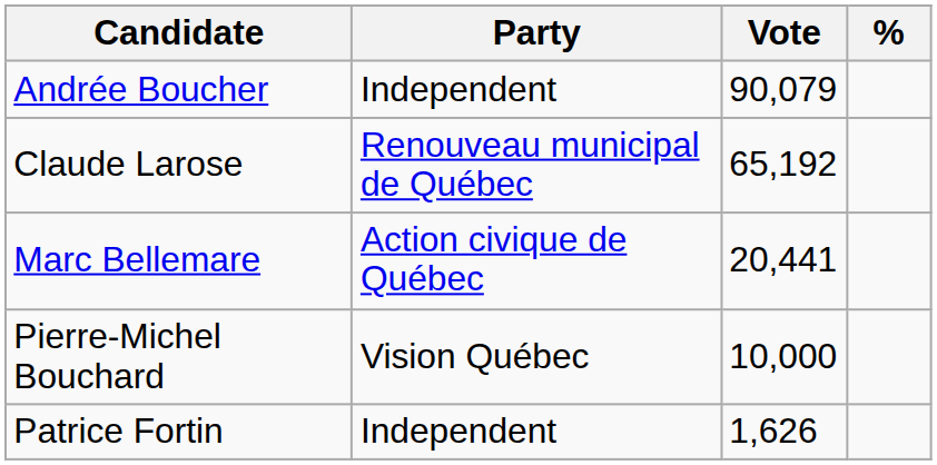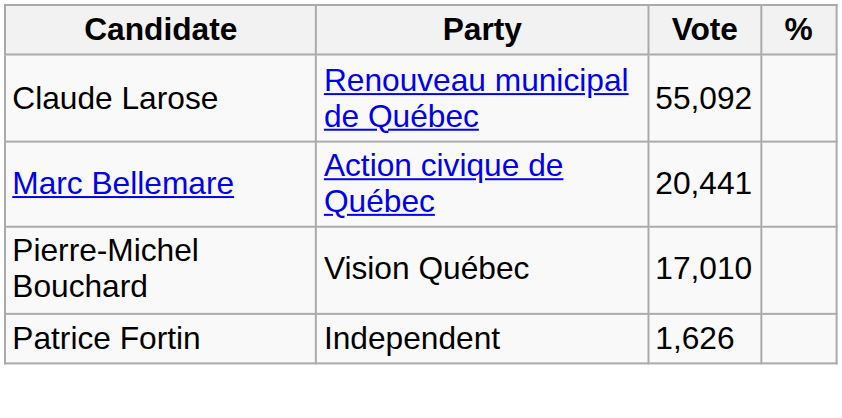- row: Andrée Boucher | Independent | 90,079
Claude Larose | Vote: 65,192 -> 55,092
Pierre-Michel Bouchard | Vote: 10,000 -> 17,010
